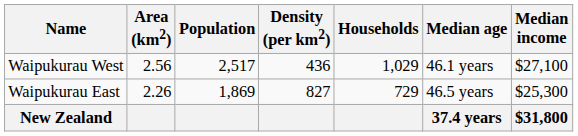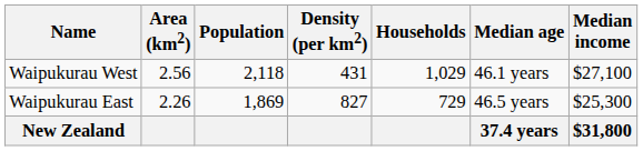Waipukurau West | Population: 2,517 -> 2,118
Waipukurau West | Density (per km2): 436 -> 431
